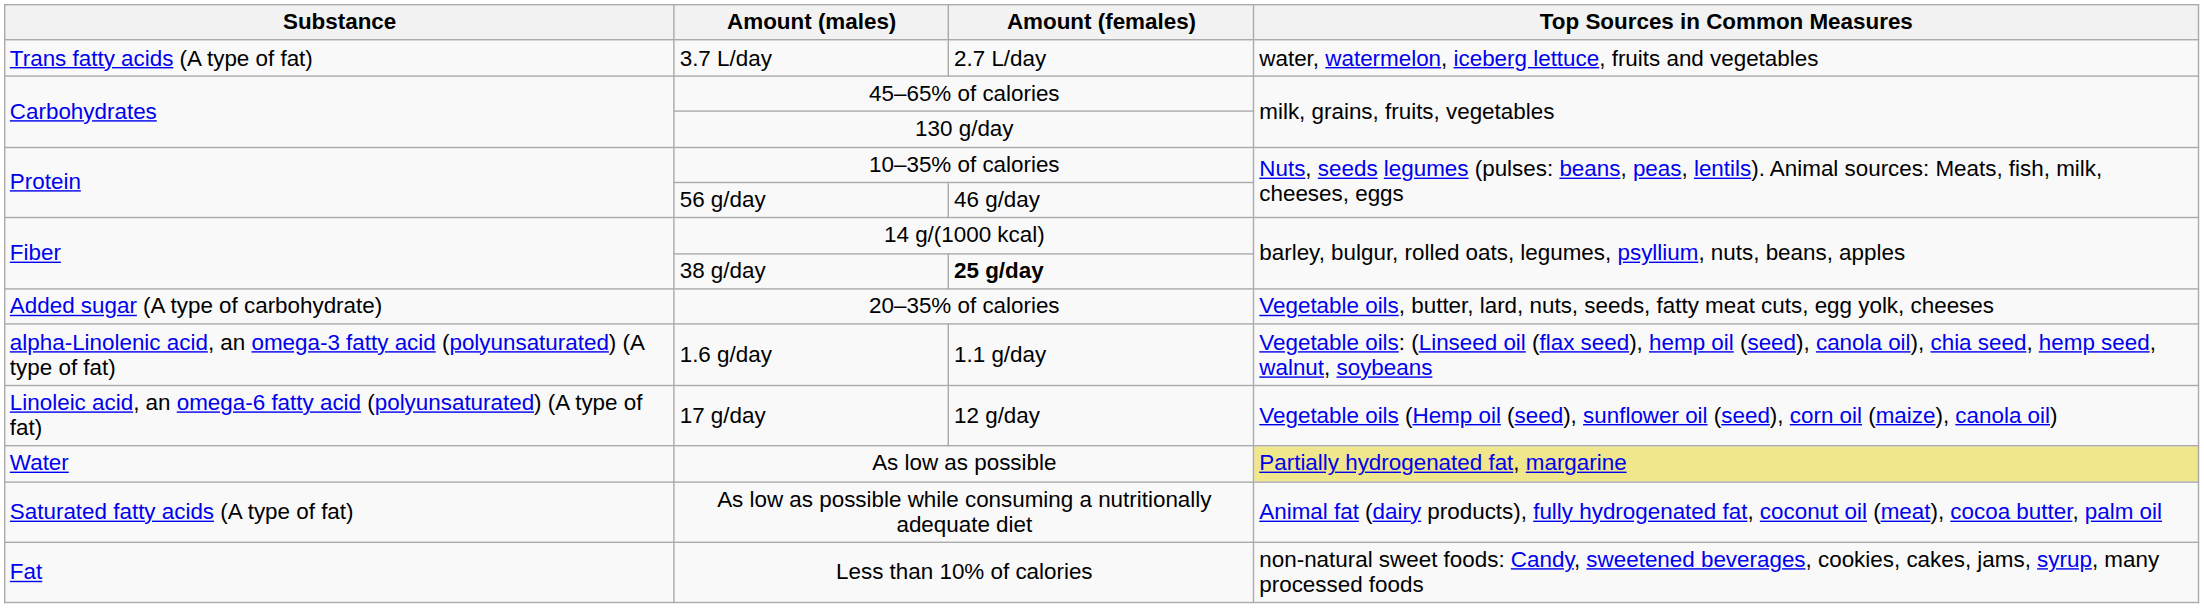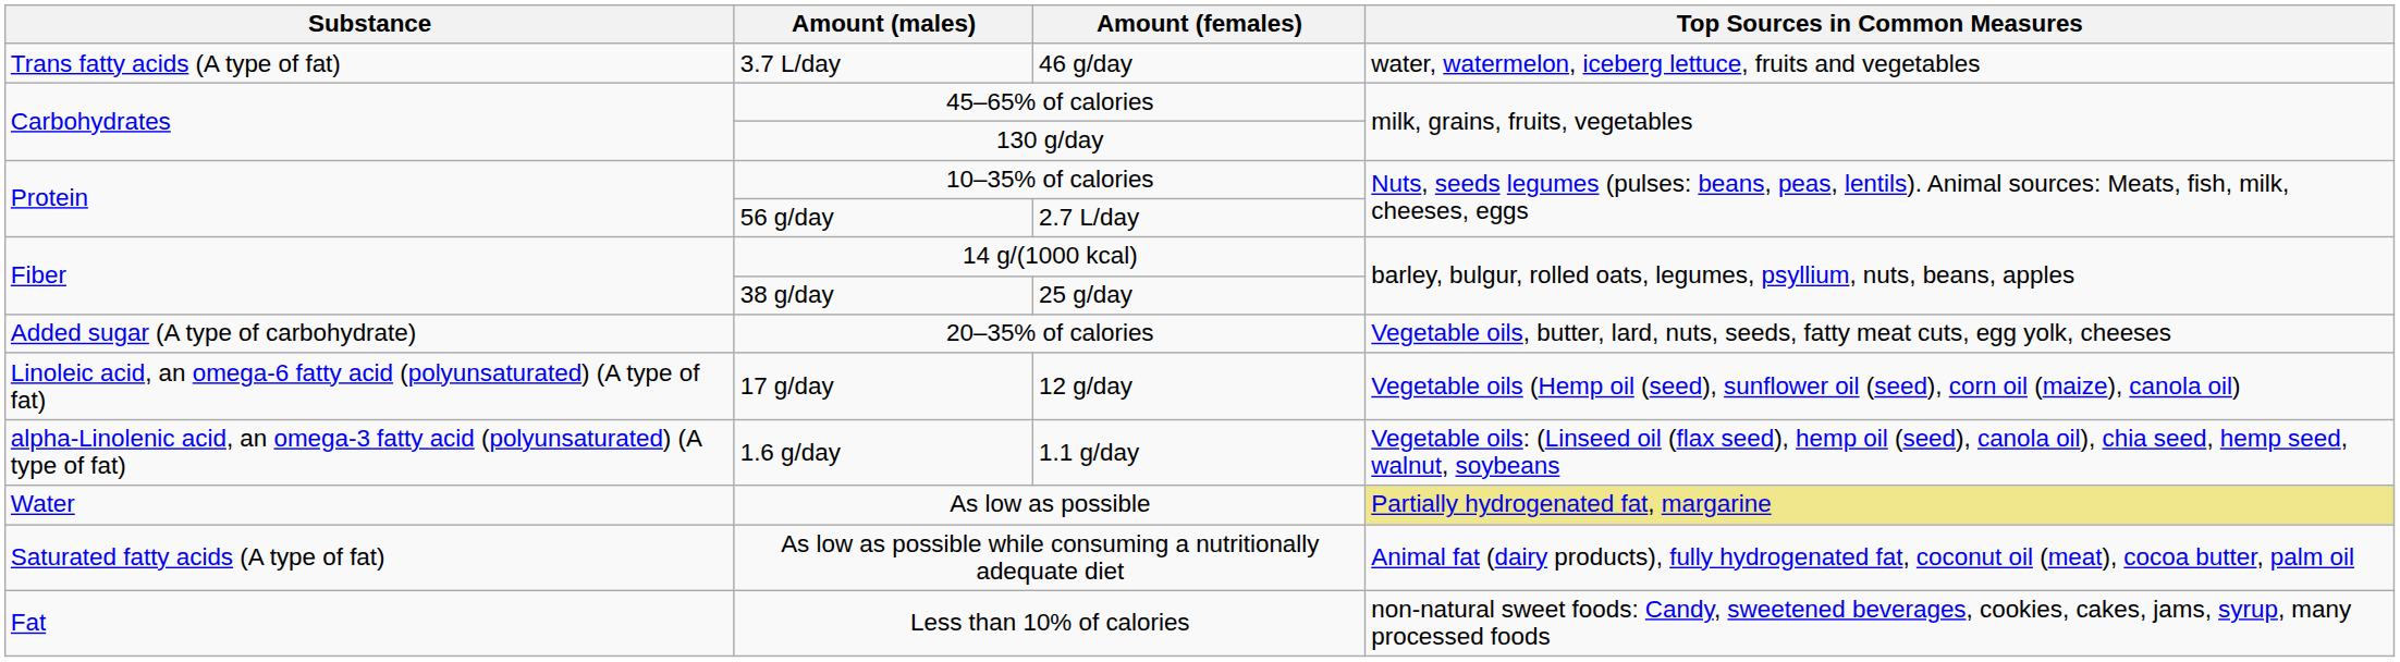3.7 L/day | Amount (females): 2.7 L/day -> 46 g/day
56 g/day | Amount (females): 46 g/day -> 2.7 L/day
38 g/day | Amount (females): bold -> normal
rows swapped: 17 g/day <-> 1.6 g/day
